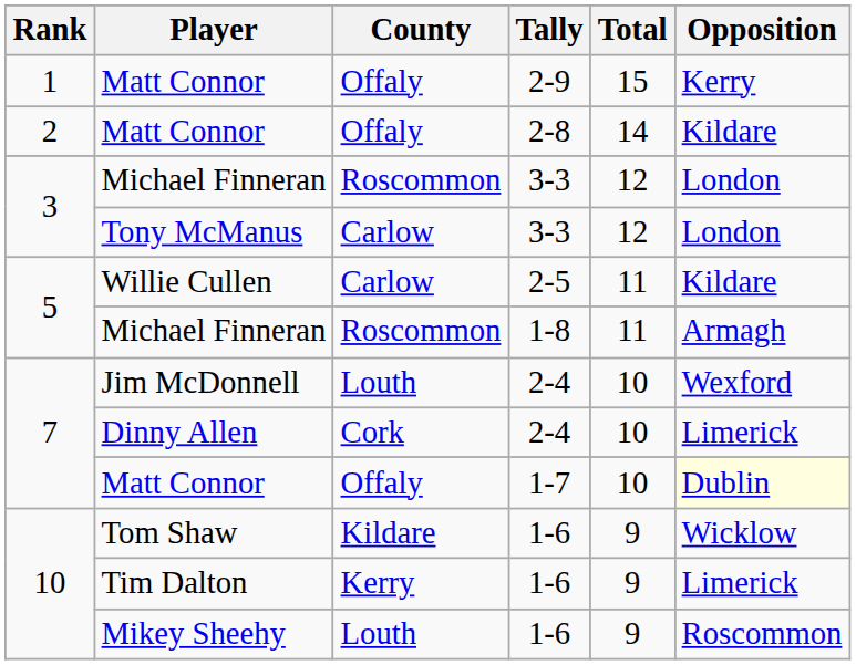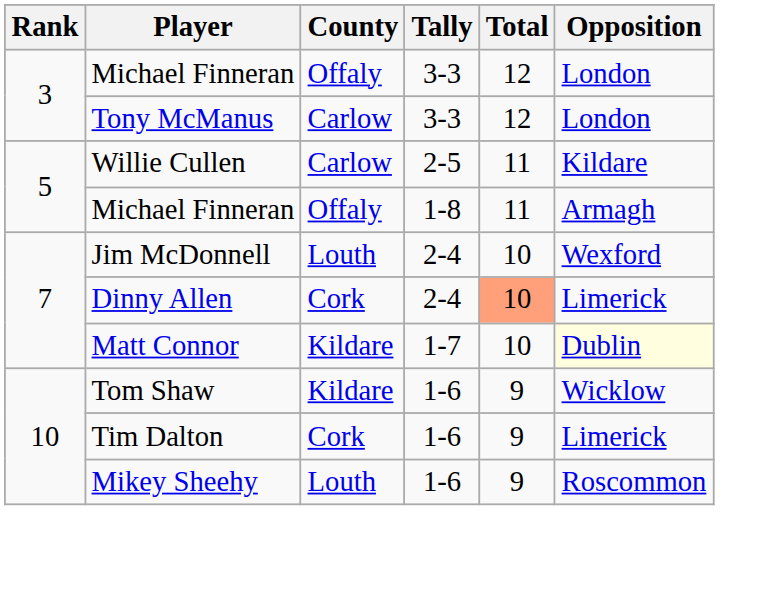- row: 1 | Matt Connor | Offaly | 2-9 | 15 | Kerry
- row: 2 | Matt Connor | Offaly | 2-8 | 14 | Kildare
Michael Finneran / 3-3 | County: Roscommon -> Offaly
Michael Finneran / 1-8 | County: Roscommon -> Offaly
Dinny Allen | Total: no background -> lightsalmon background
Matt Connor / 1-7 | County: Offaly -> Kildare
Tim Dalton | County: Kerry -> Cork
